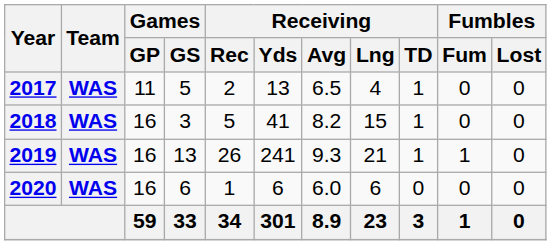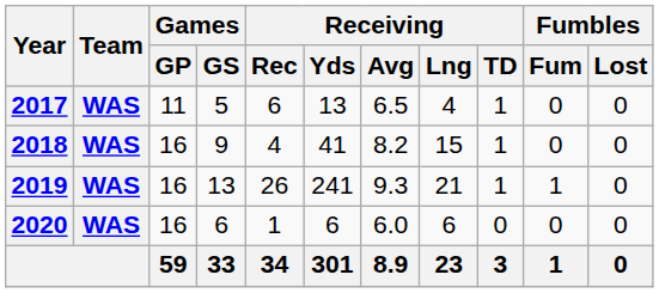2017 | Receiving / Rec: 2 -> 6
2018 | Games / GS: 3 -> 9
2018 | Receiving / Rec: 5 -> 4
